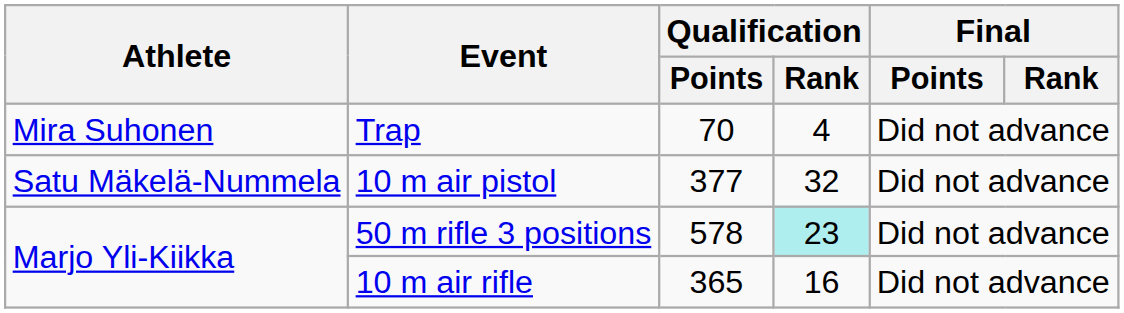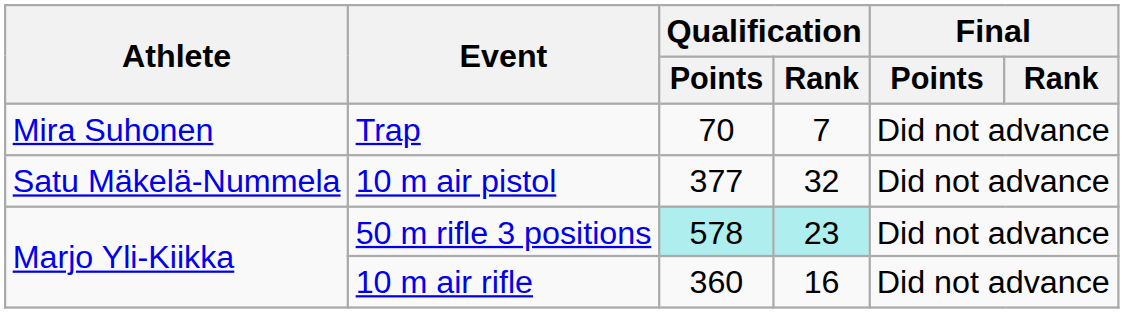Trap | Qualification / Rank: 4 -> 7
50 m rifle 3 positions | Qualification / Points: no background -> paleturquoise background
10 m air rifle | Qualification / Points: 365 -> 360
